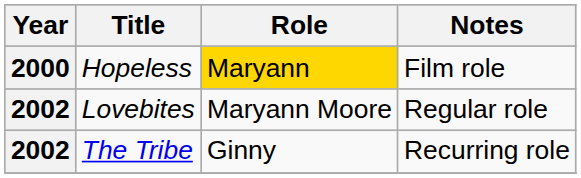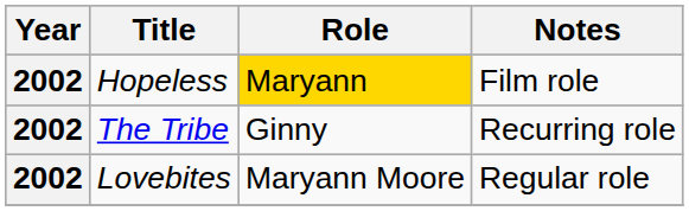Hopeless | Year: 2000 -> 2002
rows swapped: The Tribe <-> Lovebites
